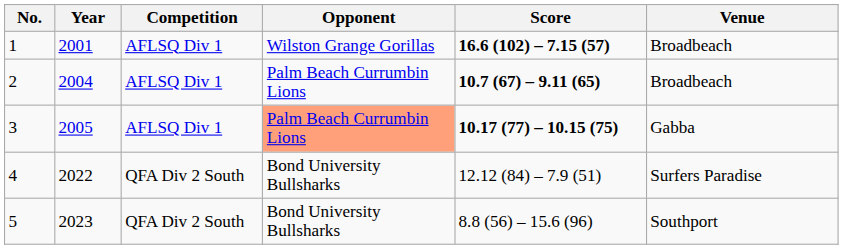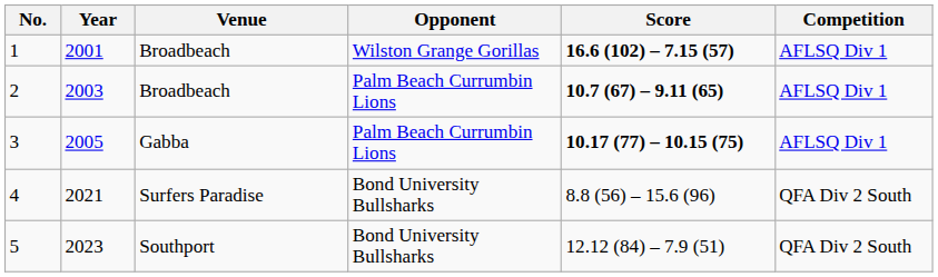columns swapped: Competition <-> Venue
2 | Year: 2004 -> 2003
3 | Opponent: lightsalmon background -> no background
4 | Year: 2022 -> 2021
4 | Score: 12.12 (84) – 7.9 (51) -> 8.8 (56) – 15.6 (96)
5 | Score: 8.8 (56) – 15.6 (96) -> 12.12 (84) – 7.9 (51)
